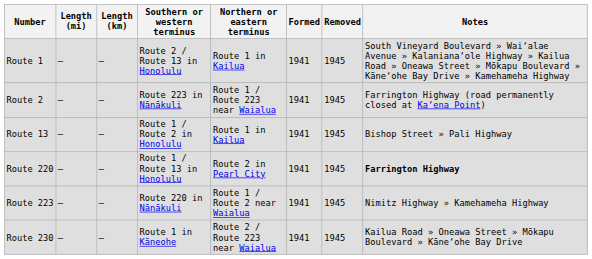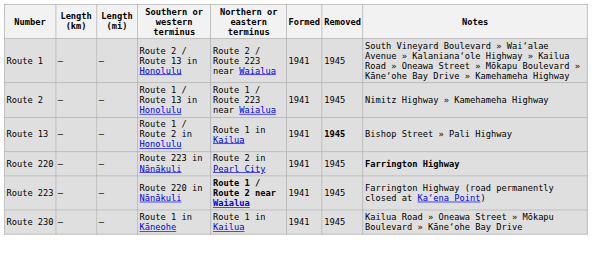columns swapped: Length (mi) <-> Length (km)
Route 1 | Northern or eastern terminus: Route 1 in Kailua -> Route 2 / Route 223 near Waialua
Route 2 | Southern or western terminus: Route 223 in Nānākuli -> Route 1 / Route 13 in Honolulu
Route 2 | Notes: Farrington Highway (road permanently closed at Ka‘ena Point) -> Nimitz Highway » Kamehameha Highway
Route 13 | Removed: normal -> bold
Route 220 | Southern or western terminus: Route 1 / Route 13 in Honolulu -> Route 223 in Nānākuli
Route 223 | Northern or eastern terminus: normal -> bold
Route 223 | Notes: Nimitz Highway » Kamehameha Highway -> Farrington Highway (road permanently closed at Ka‘ena Point)
Route 230 | Northern or eastern terminus: Route 2 / Route 223 near Waialua -> Route 1 in Kailua
